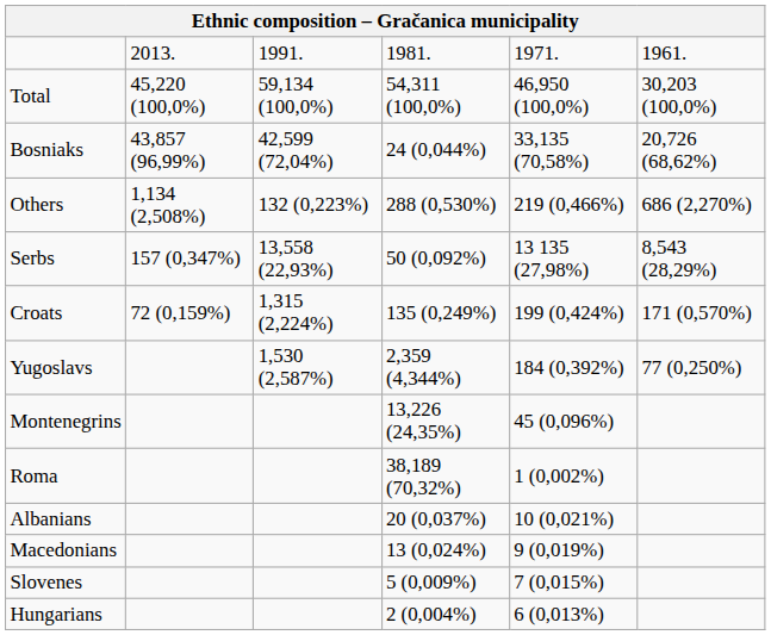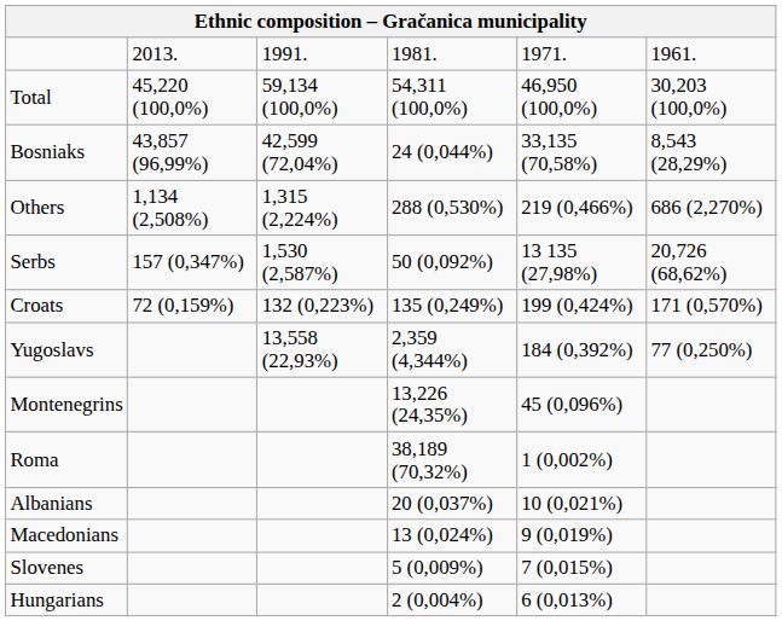Bosniaks | column 6: 20,726 (68,62%) -> 8,543 (28,29%)
Others | column 3: 132 (0,223%) -> 1,315 (2,224%)
Serbs | column 3: 13,558 (22,93%) -> 1,530 (2,587%)
Serbs | column 6: 8,543 (28,29%) -> 20,726 (68,62%)
Croats | column 3: 1,315 (2,224%) -> 132 (0,223%)
Yugoslavs | column 3: 1,530 (2,587%) -> 13,558 (22,93%)
